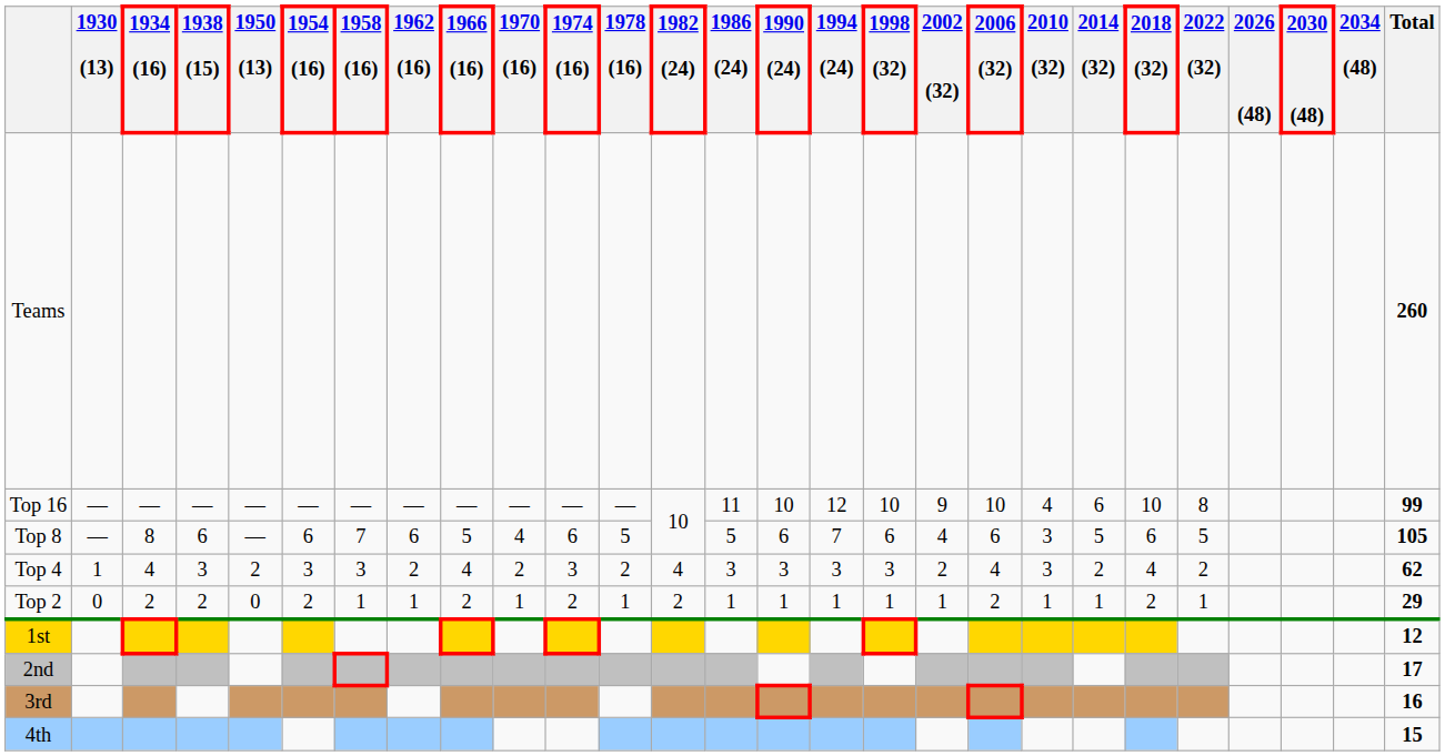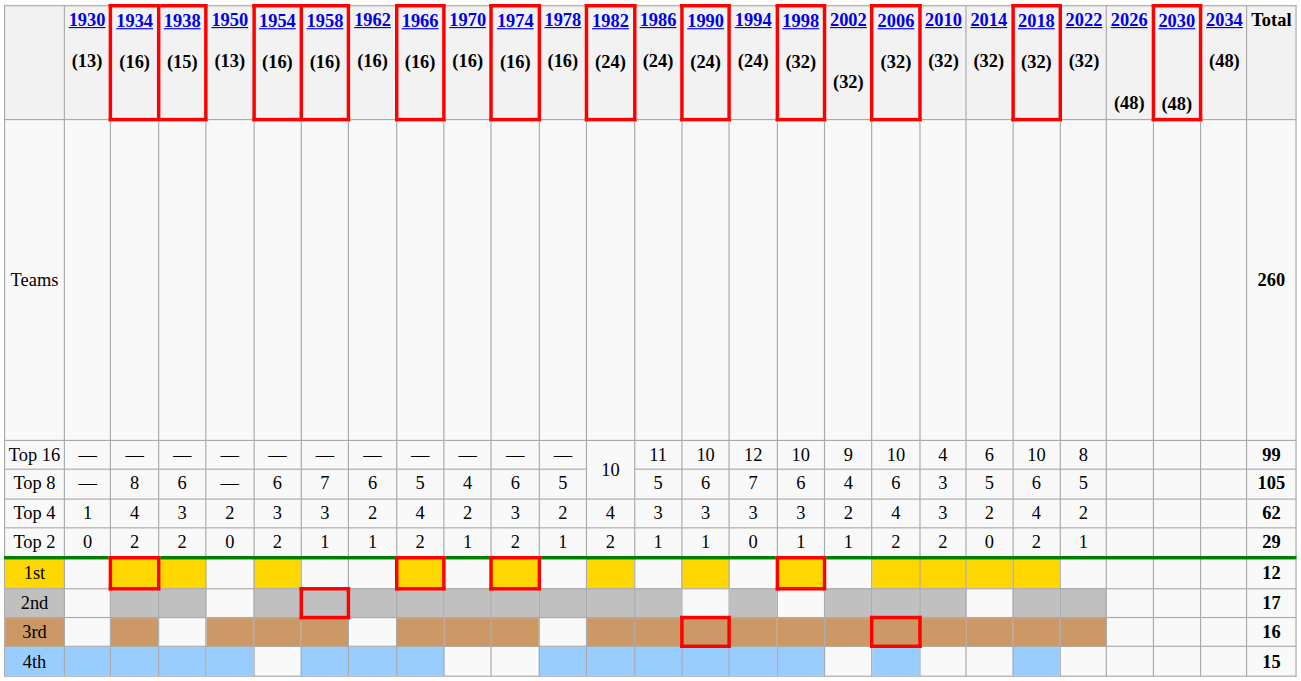Top 2 | 1994 (24): 1 -> 0
Top 2 | 2010 (32): 1 -> 2
Top 2 | 2014 (32): 1 -> 0
